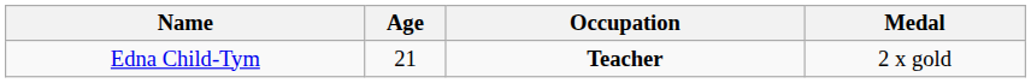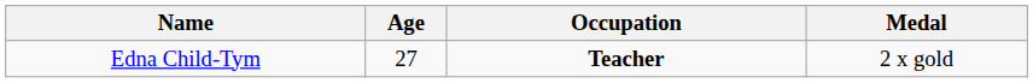Edna Child-Tym | Age: 21 -> 27
